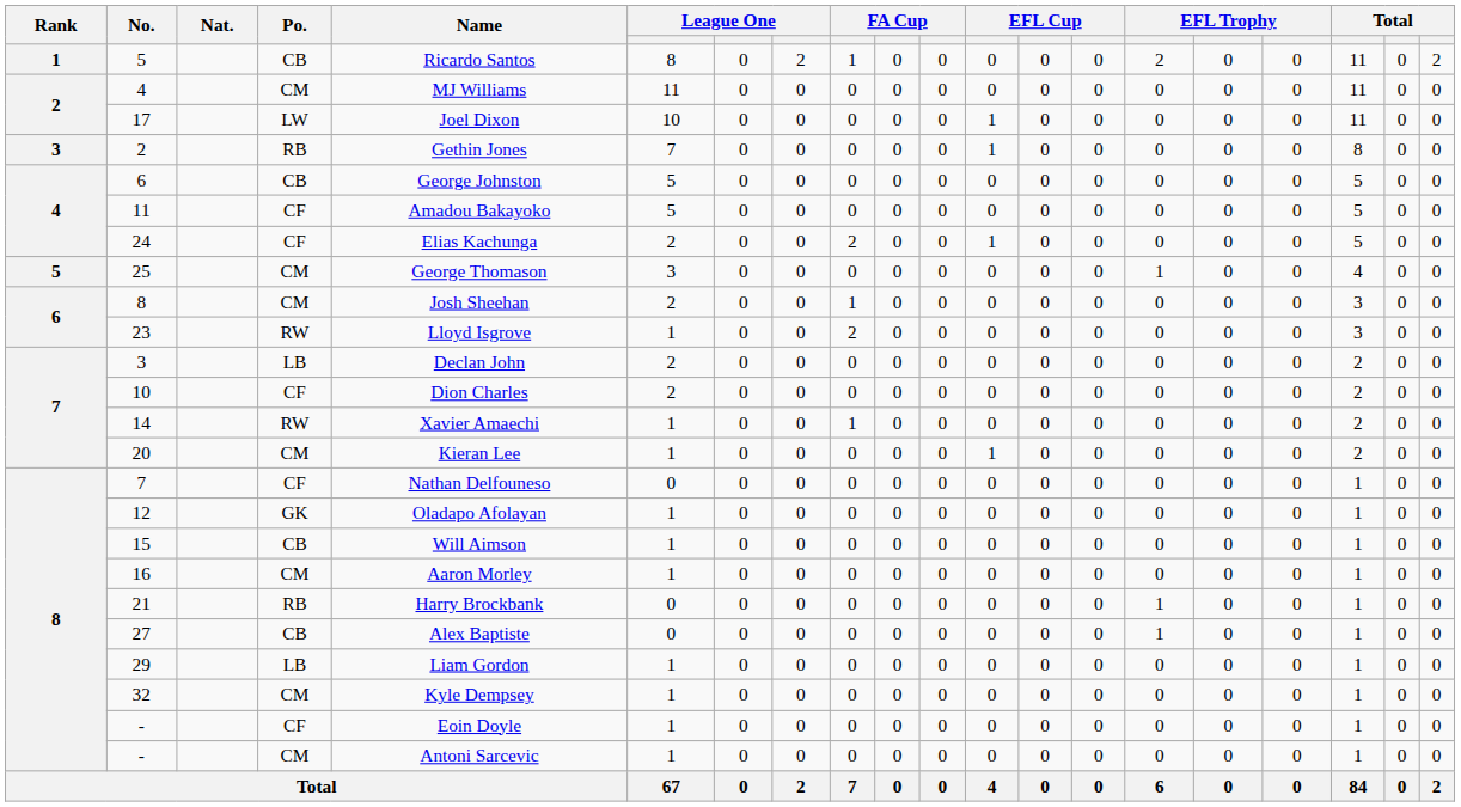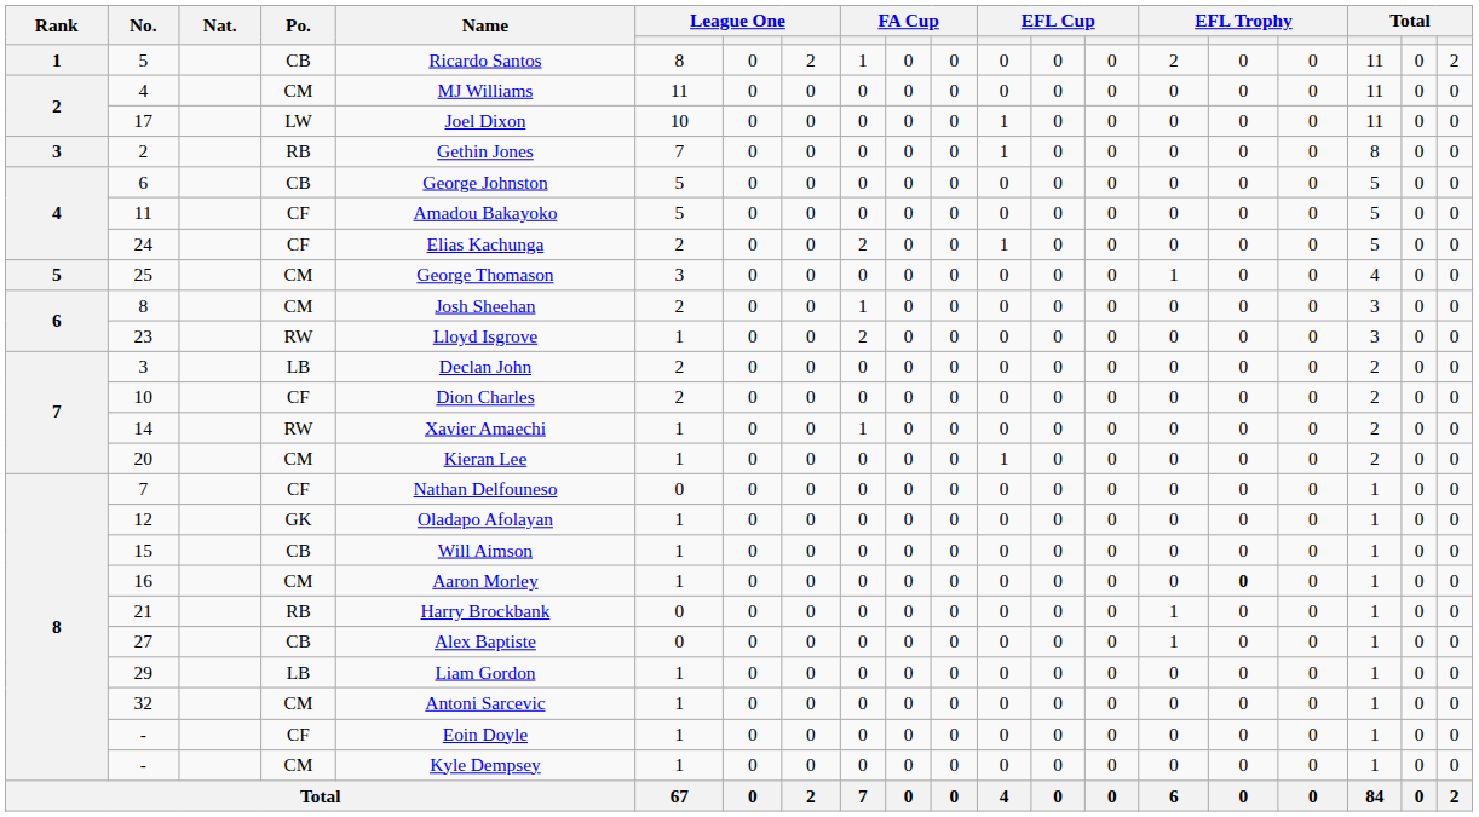16 | column 16: normal -> bold
32 | Name: Kyle Dempsey -> Antoni Sarcevic
- / CM | Name: Antoni Sarcevic -> Kyle Dempsey
